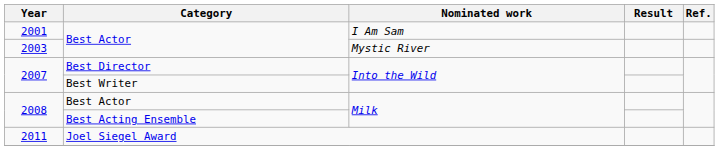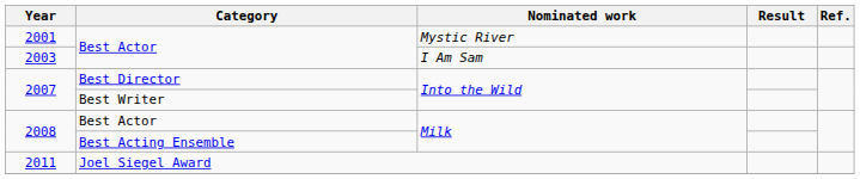2001 | Nominated work: I Am Sam -> Mystic River
2003 | Nominated work: Mystic River -> I Am Sam
